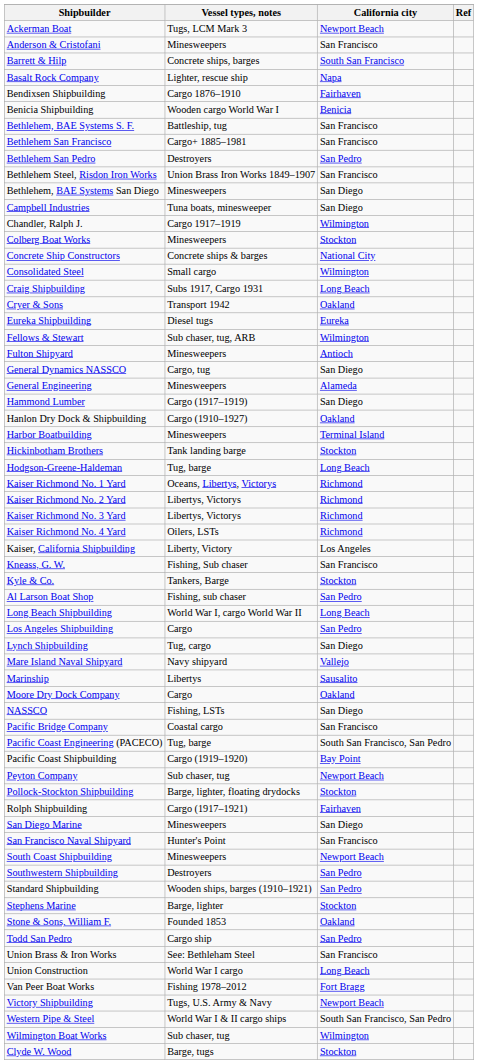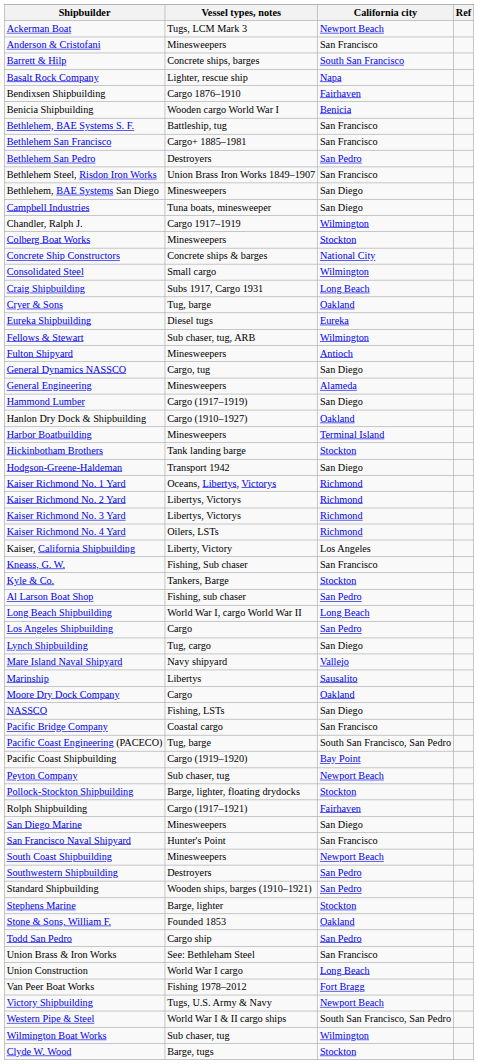Cryer & Sons | Vessel types, notes: Transport 1942 -> Tug, barge
Hodgson-Greene-Haldeman | Vessel types, notes: Tug, barge -> Transport 1942
Hodgson-Greene-Haldeman | California city: Long Beach -> San Diego
